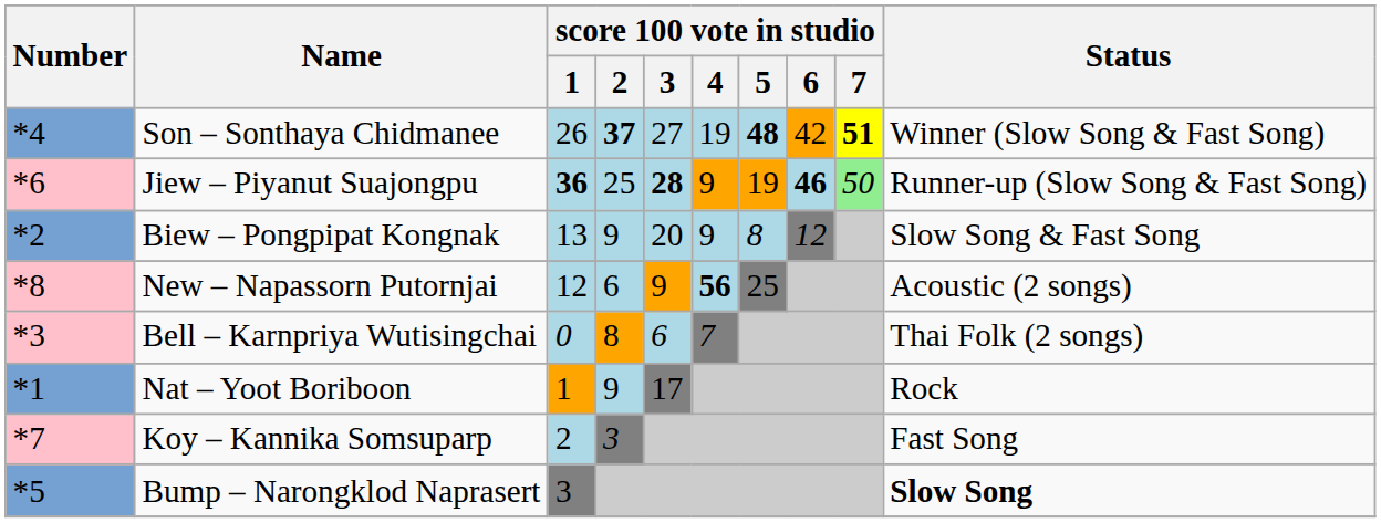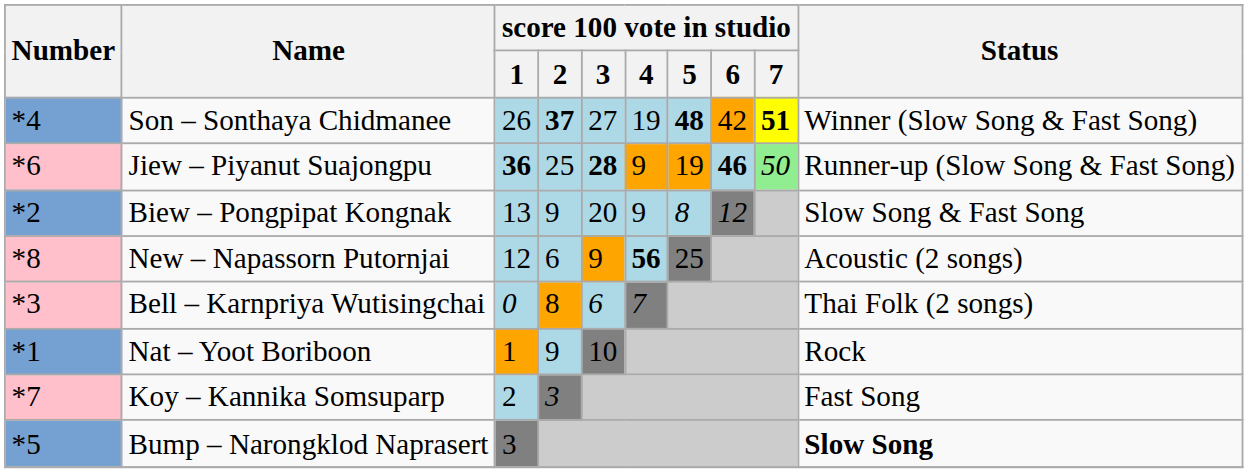Nat – Yoot Boriboon | score 100 vote in studio / 3: 17 -> 10
